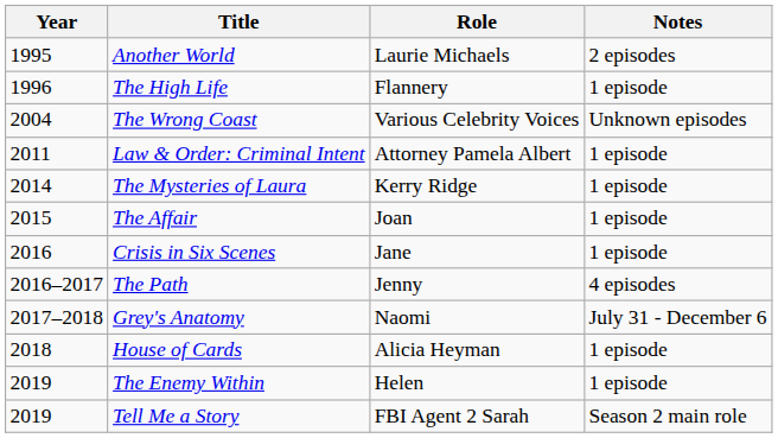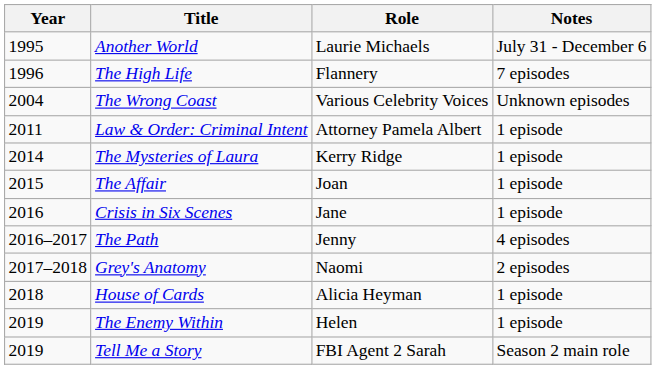Another World | Notes: 2 episodes -> July 31 - December 6
The High Life | Notes: 1 episode -> 7 episodes
Grey's Anatomy | Notes: July 31 - December 6 -> 2 episodes
